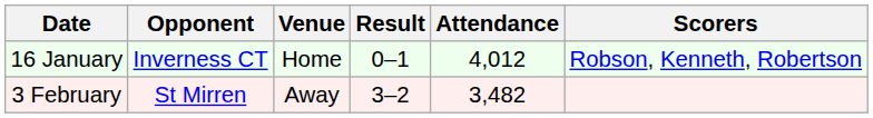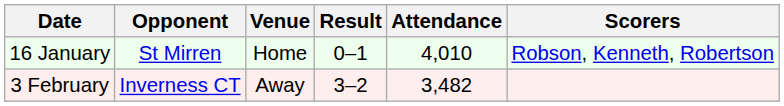16 January | Opponent: Inverness CT -> St Mirren
16 January | Attendance: 4,012 -> 4,010
3 February | Opponent: St Mirren -> Inverness CT
